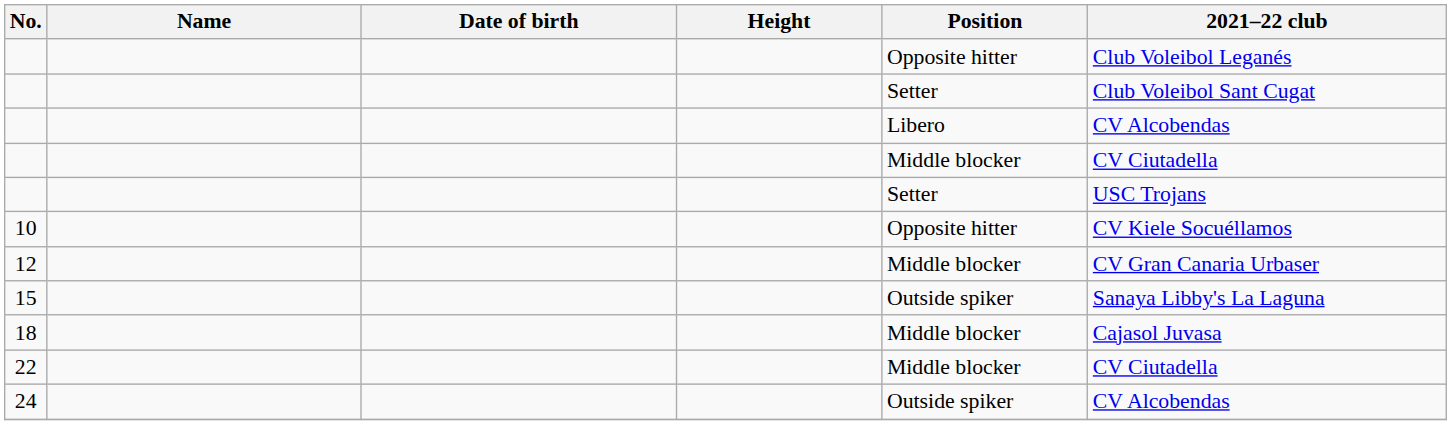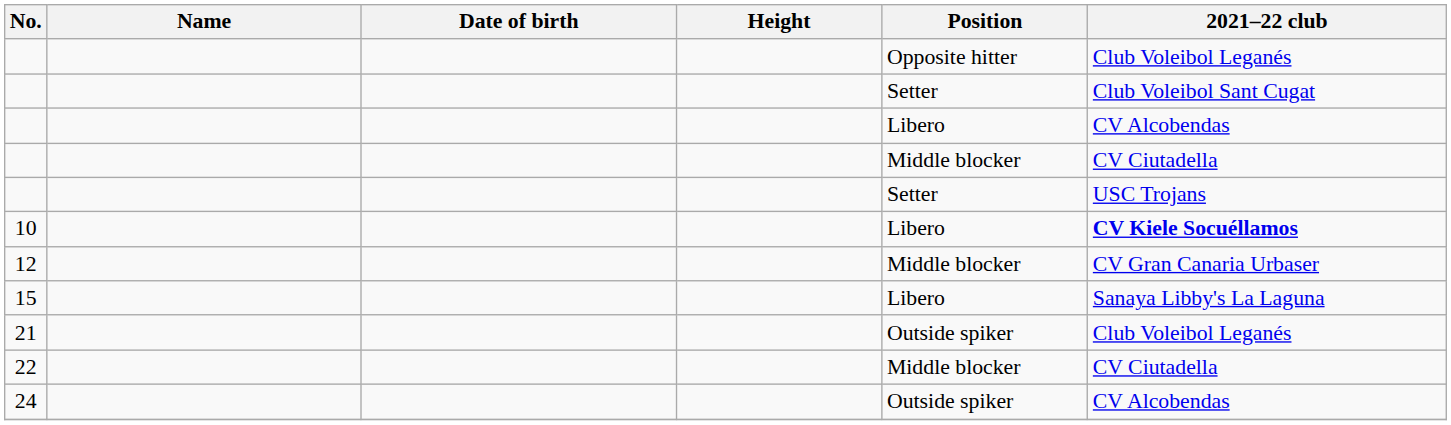10 | Position: Opposite hitter -> Libero
10 | 2021–22 club: normal -> bold
15 | Position: Outside spiker -> Libero
- row: 18 | Middle blocker | Cajasol Juvasa
+ row: 21 | Outside spiker | Club Voleibol Leganés
